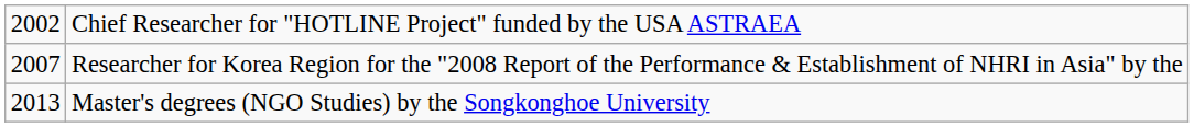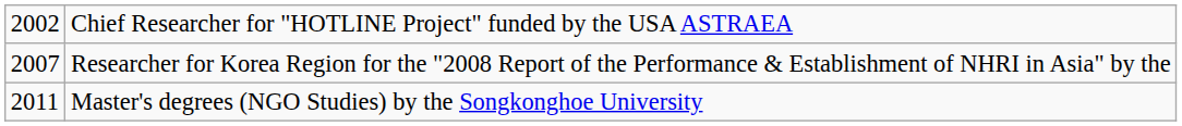Master's degrees (NGO Studies) by the Songkonghoe University | column 1: 2013 -> 2011
